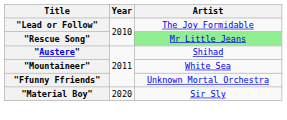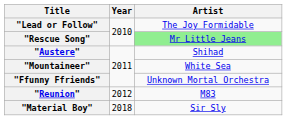+ row: "Reunion" | 2012 | M83
"Material Boy" | Year: 2020 -> 2018
